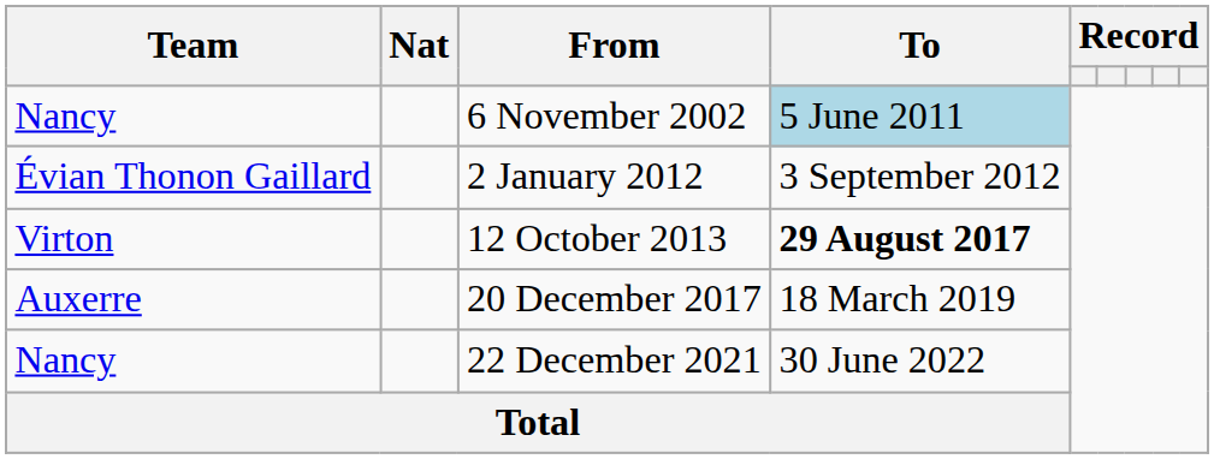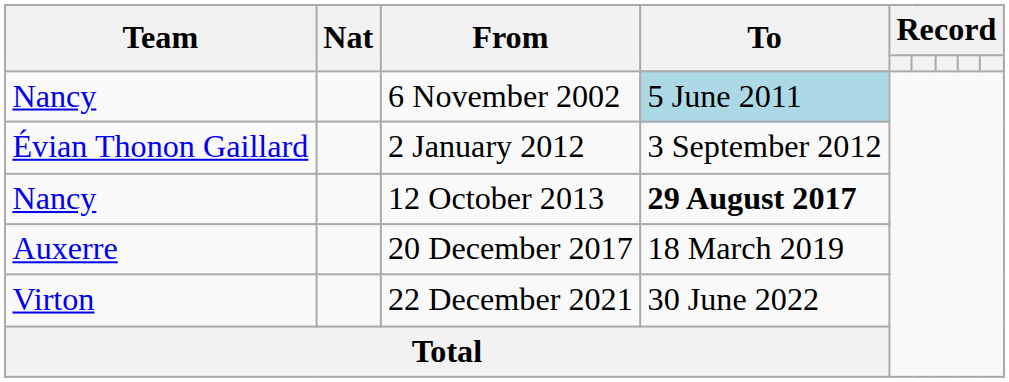12 October 2013 | Team: Virton -> Nancy
22 December 2021 | Team: Nancy -> Virton
